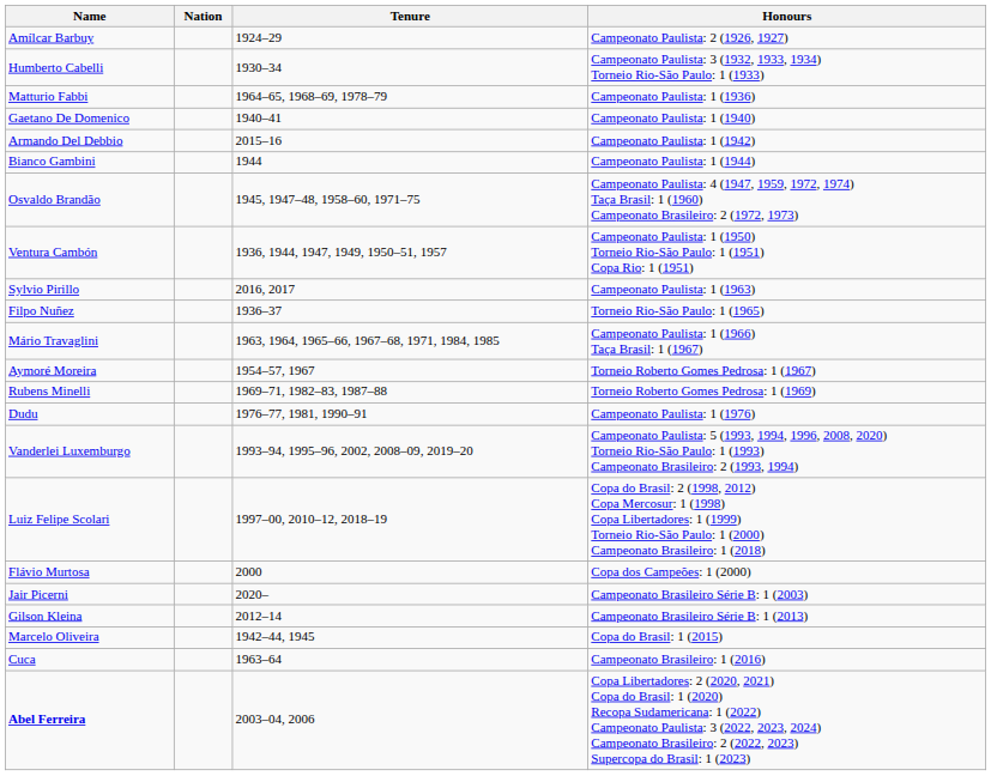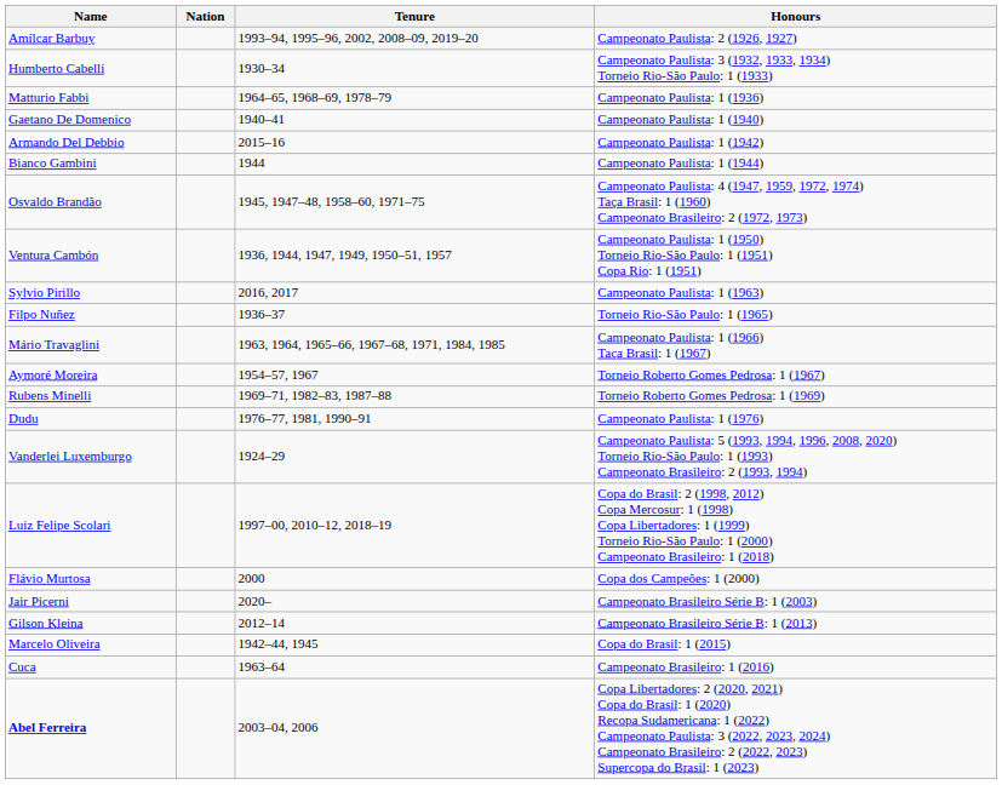Amílcar Barbuy | Tenure: 1924–29 -> 1993–94, 1995–96, 2002, 2008–09, 2019–20
Vanderlei Luxemburgo | Tenure: 1993–94, 1995–96, 2002, 2008–09, 2019–20 -> 1924–29
